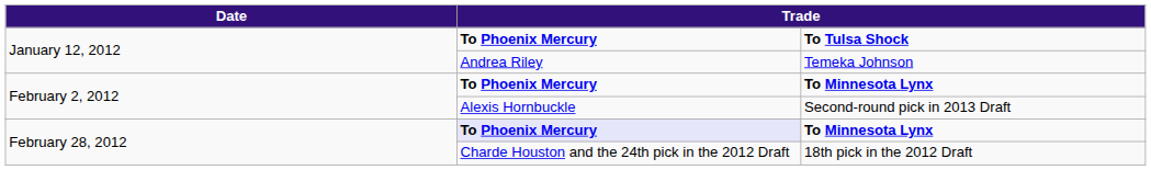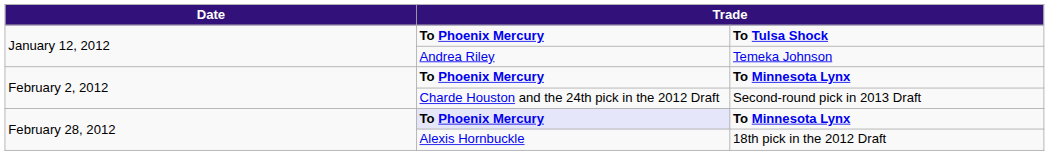Second-round pick in 2013 Draft | column 2: Alexis Hornbuckle -> Charde Houston and the 24th pick in the 2012 Draft
18th pick in the 2012 Draft | column 2: Charde Houston and the 24th pick in the 2012 Draft -> Alexis Hornbuckle
